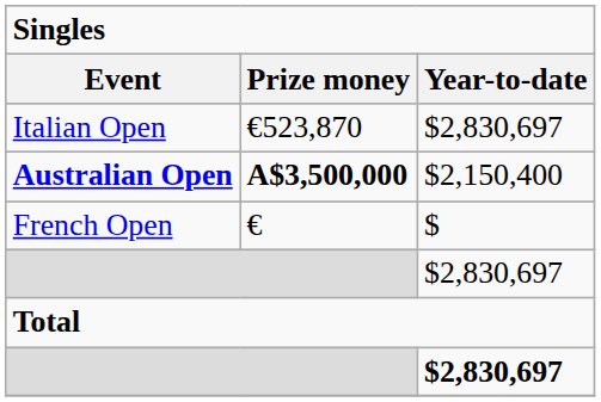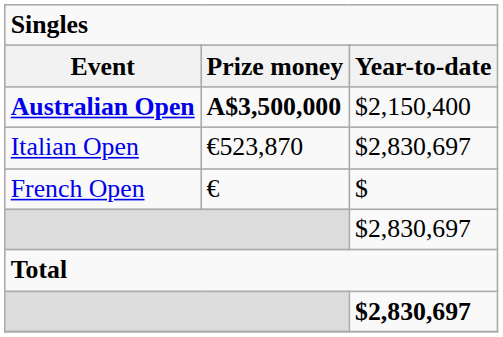rows swapped: Australian Open <-> Italian Open
